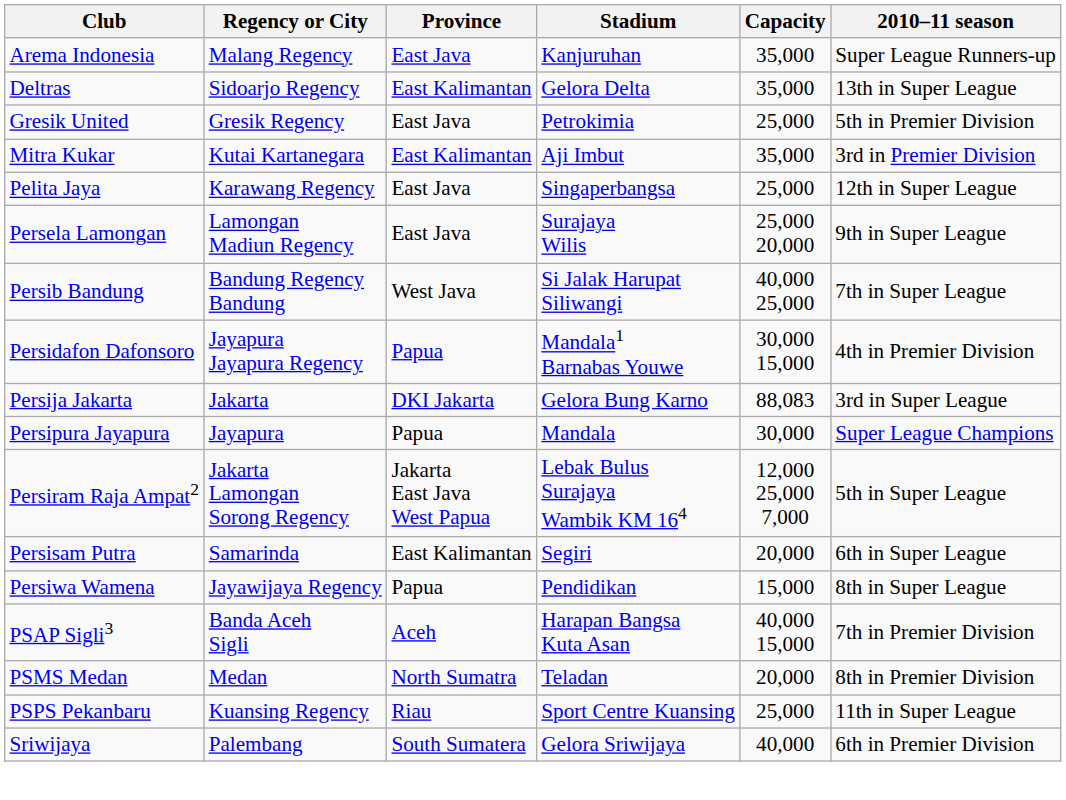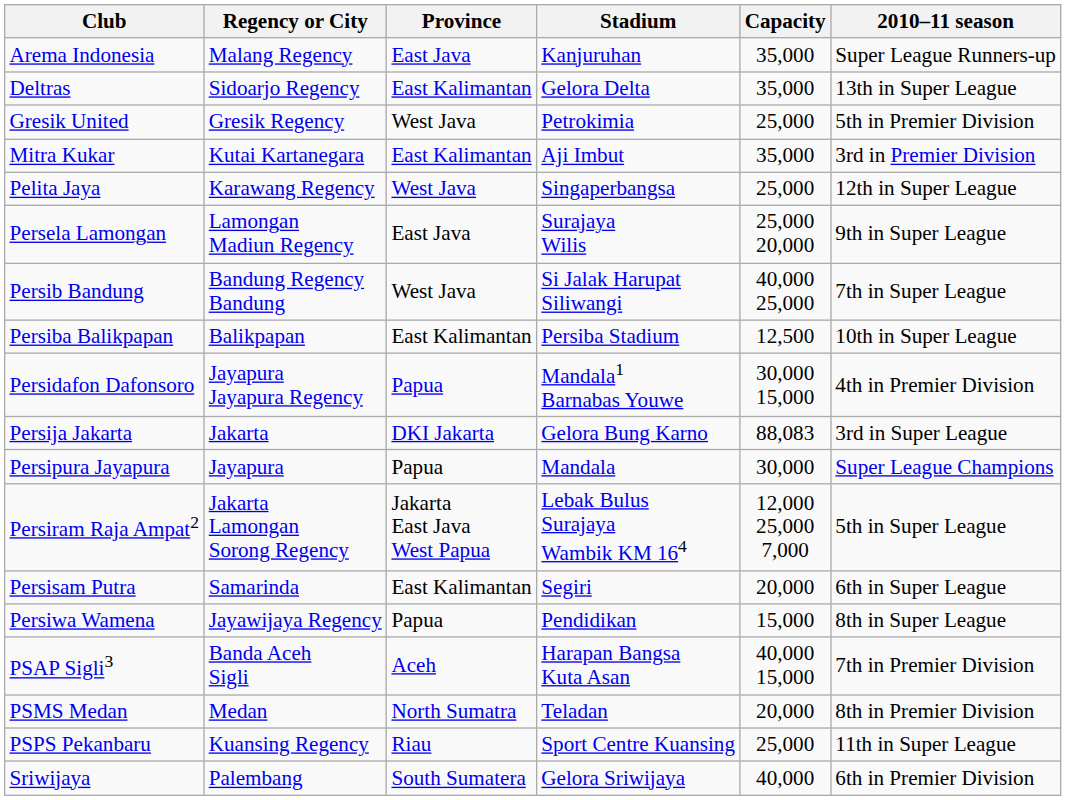Gresik United | Province: East Java -> West Java
Pelita Jaya | Province: East Java -> West Java
+ row: Persiba Balikpapan | Balikpapan | East Kalimantan | Persiba Stadium | 12,500 | 10th in Super League
